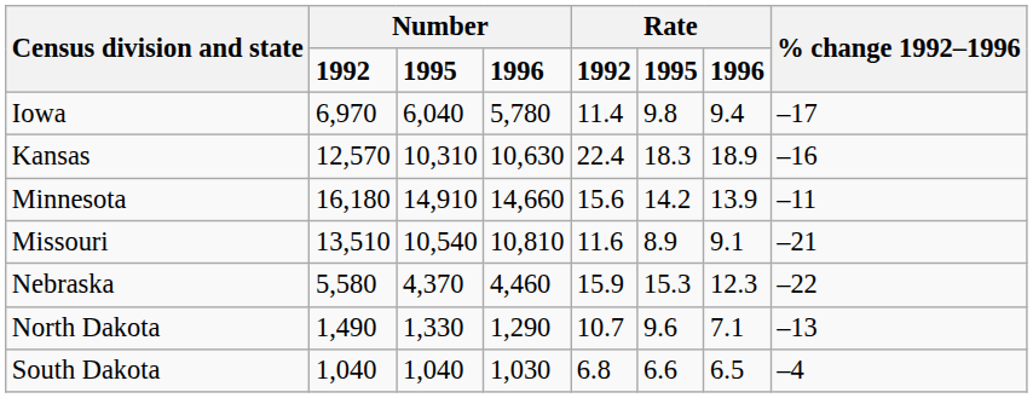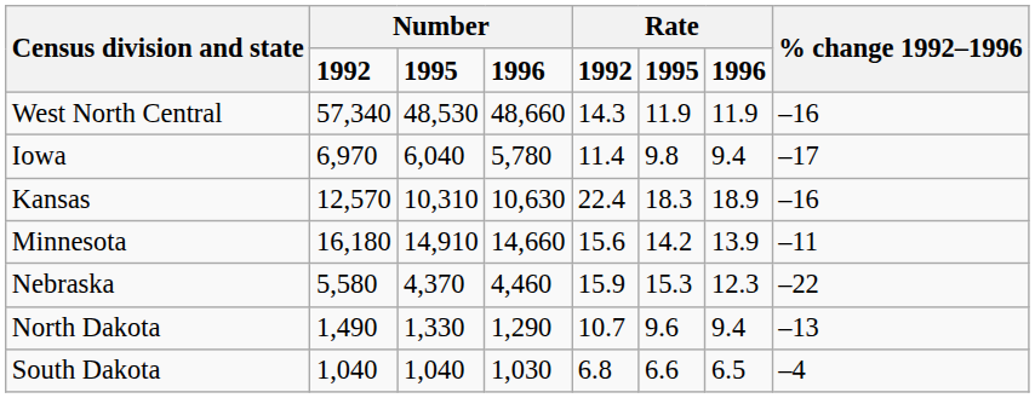+ row: West North Central | 57,340 | 48,530 | 48,660 | 14.3 | 11.9 | 11.9 | –16
- row: Missouri | 13,510 | 10,540 | 10,810 | 11.6 | 8.9 | 9.1 | –21
North Dakota | column 7: 7.1 -> 9.4
